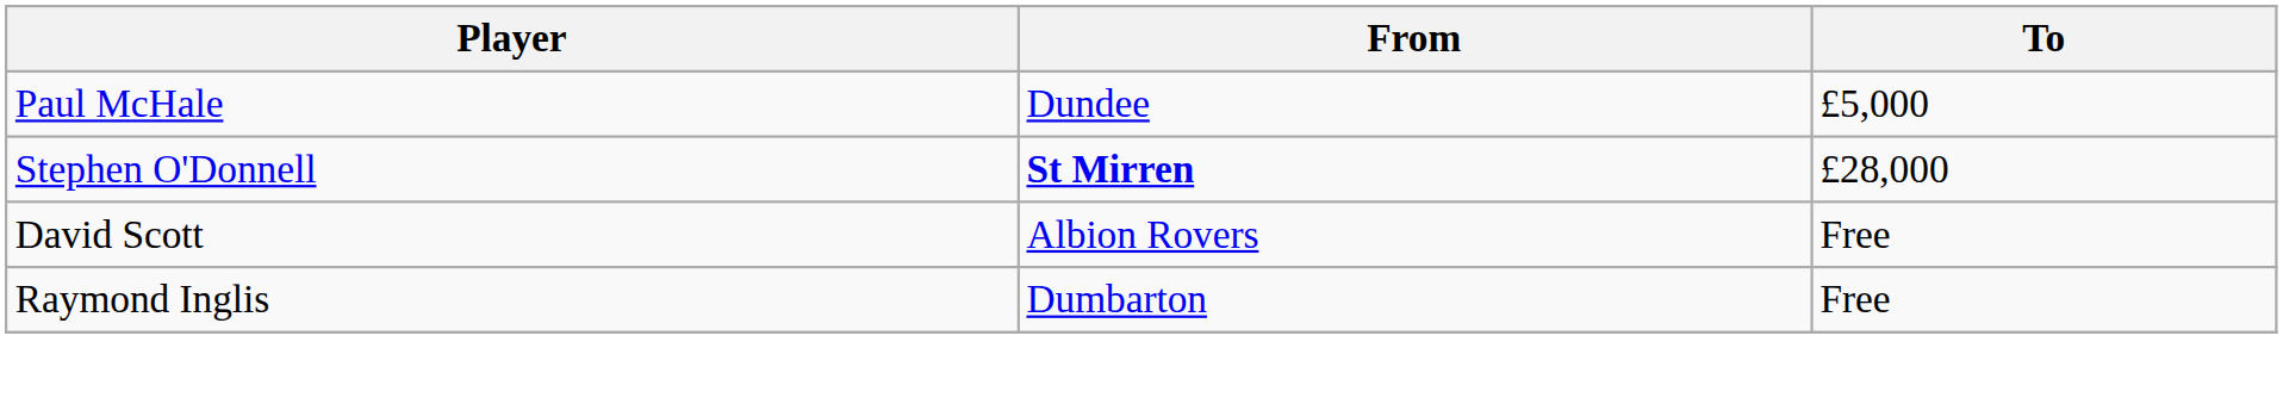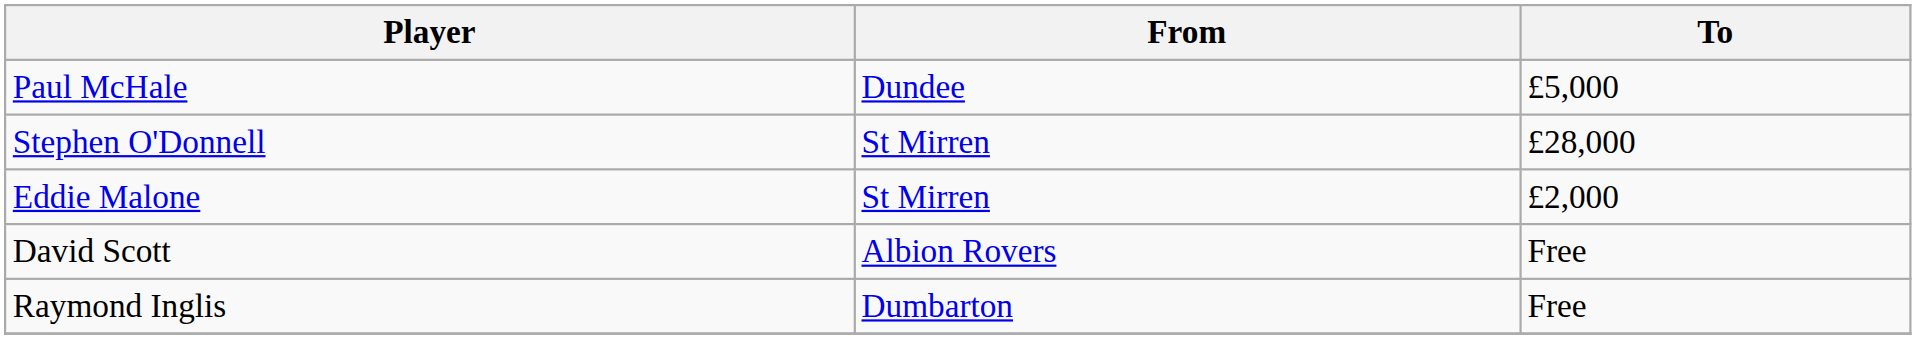Stephen O'Donnell | From: bold -> normal
+ row: Eddie Malone | St Mirren | £2,000
